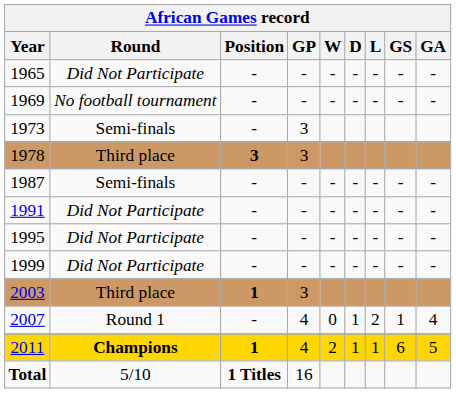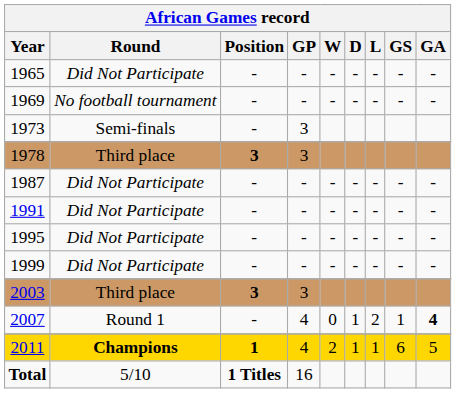1987 | Round: Semi-finals -> Did Not Participate
2003 | Position: 1 -> 3
2007 | GA: normal -> bold
